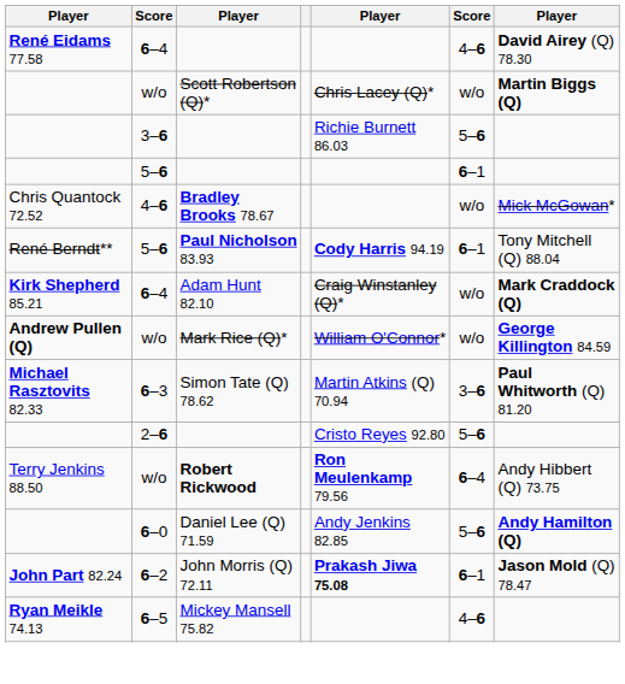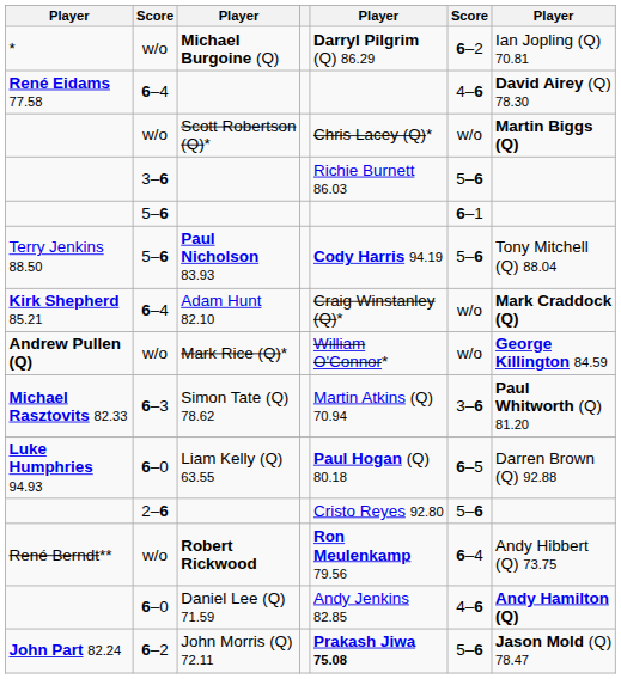+ row: * | w/o | Michael Burgoine (Q) | Darryl Pilgrim (Q) 86.29 | 6–2 | Ian Jopling (Q) 70.81
- row: Chris Quantock 72.52 | 4–6 | Bradley Brooks 78.67 | w/o | Mick McGowan*
Paul Nicholson 83.93 | column 1: René Berndt** -> Terry Jenkins 88.50
Paul Nicholson 83.93 | column 6: 6–1 -> 5–6
+ row: Luke Humphries 94.93 | 6–0 | Liam Kelly (Q) 63.55 | Paul Hogan (Q) 80.18 | 6–5 | Darren Brown (Q) 92.88
Robert Rickwood | column 1: Terry Jenkins 88.50 -> René Berndt**
Daniel Lee (Q) 71.59 | column 6: 5–6 -> 4–6
John Morris (Q) 72.11 | column 6: 6–1 -> 5–6
- row: Ryan Meikle 74.13 | 6–5 | Mickey Mansell 75.82 | 4–6
